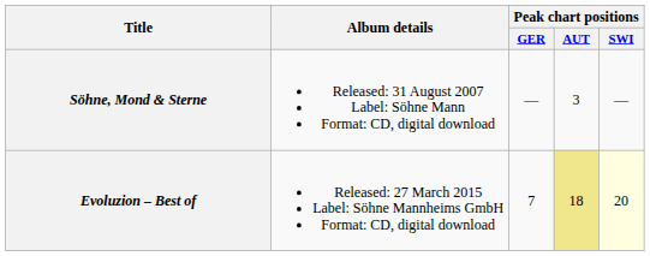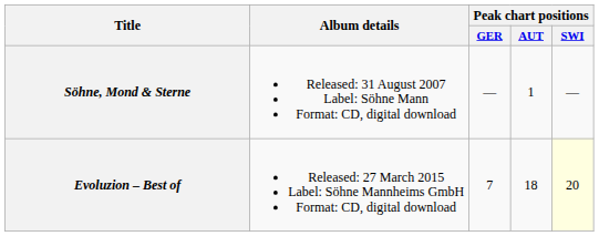Söhne, Mond & Sterne | Peak chart positions / AUT: 3 -> 1
Evoluzion – Best of | Peak chart positions / AUT: khaki background -> no background
